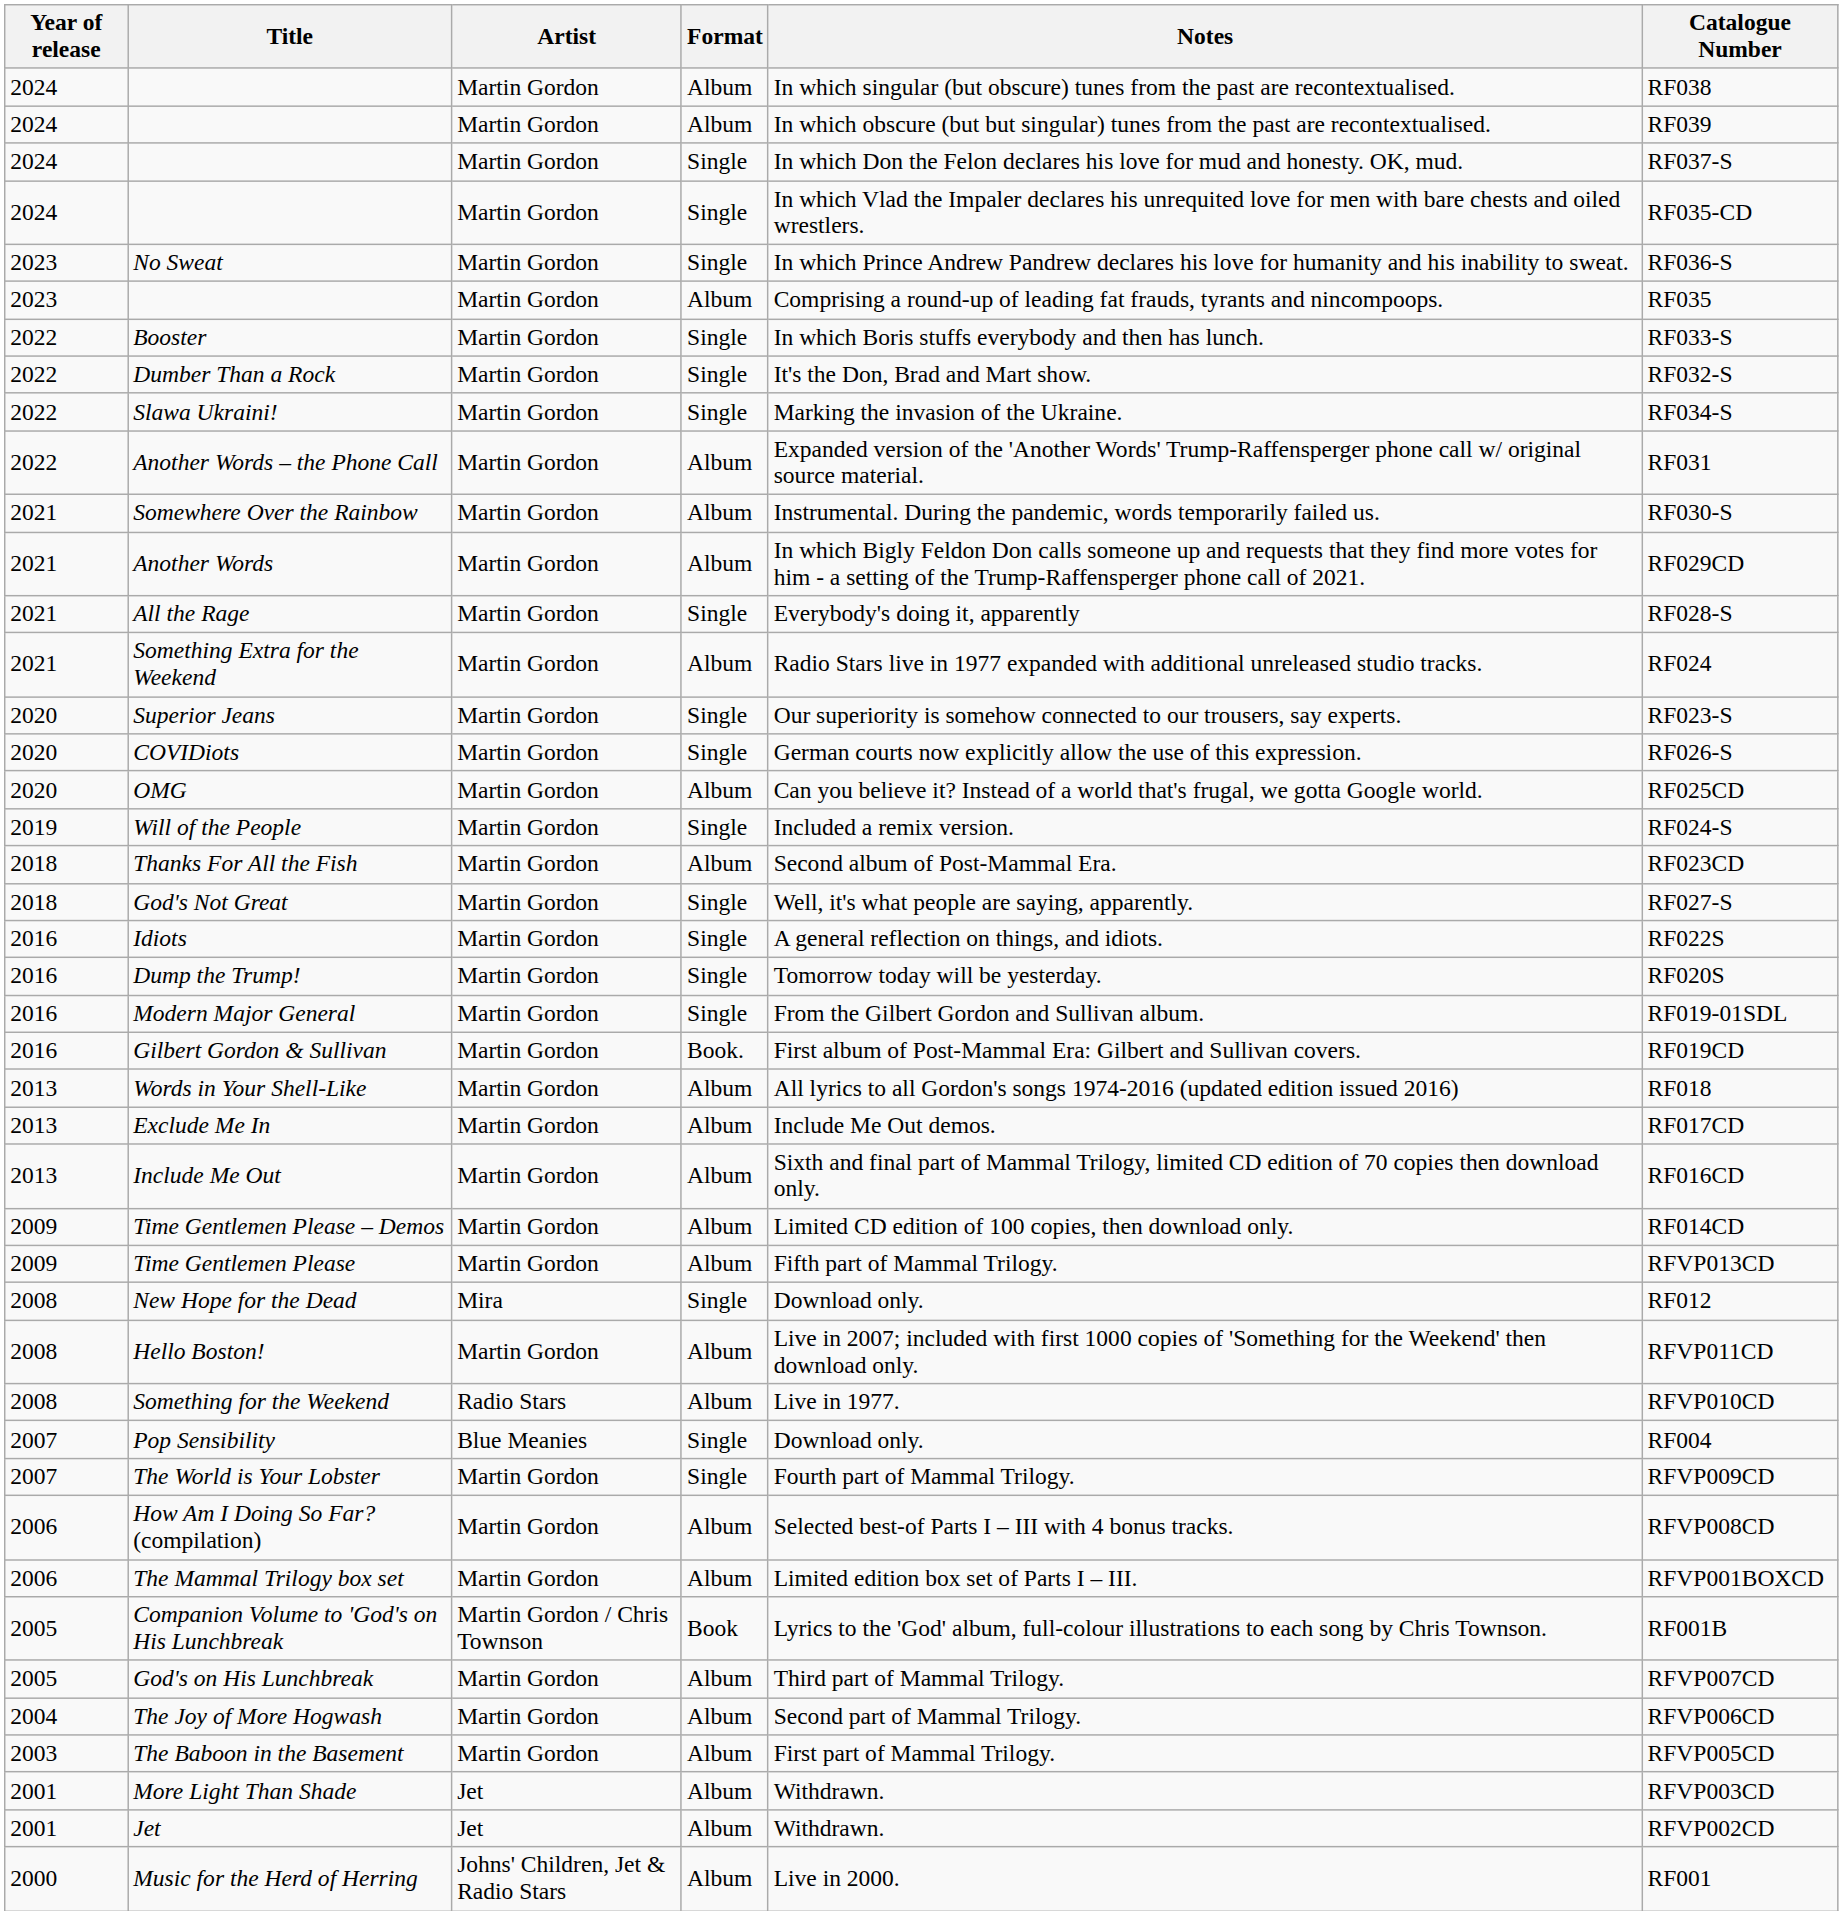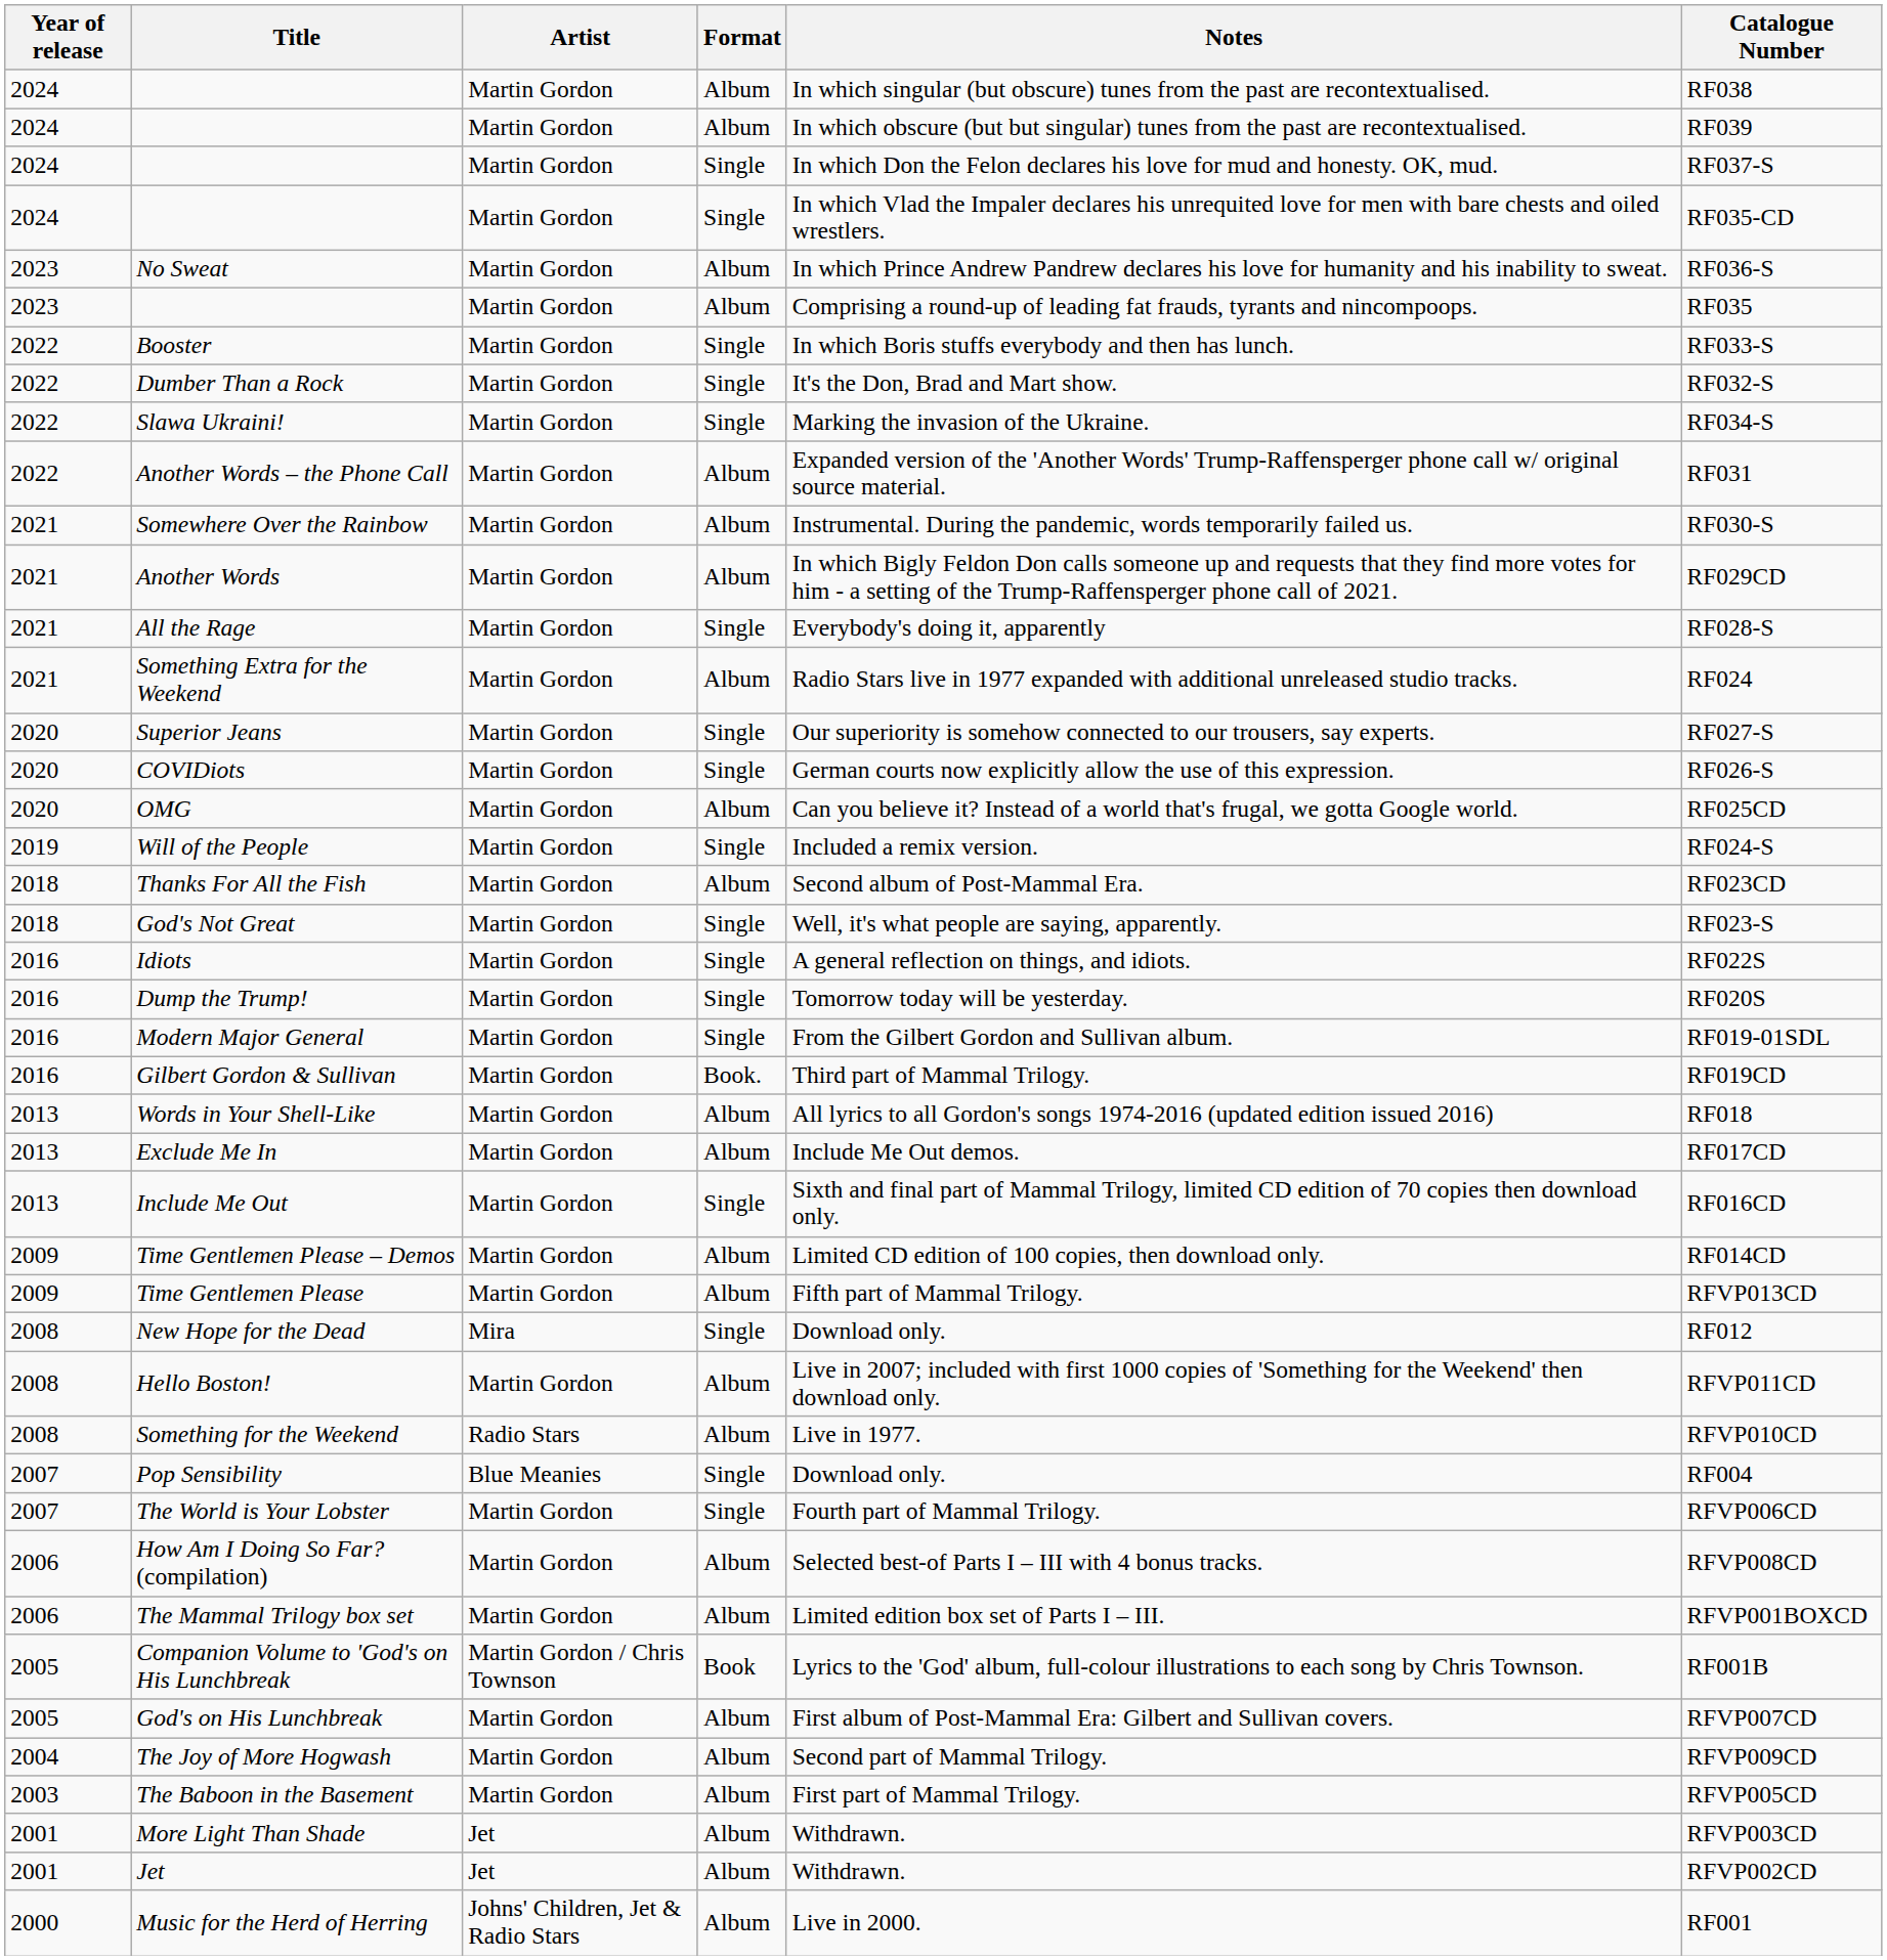No Sweat | Format: Single -> Album
Superior Jeans | Catalogue Number: RF023-S -> RF027-S
God's Not Great | Catalogue Number: RF027-S -> RF023-S
Gilbert Gordon & Sullivan | Notes: First album of Post-Mammal Era: Gilbert and Sullivan covers. -> Third part of Mammal Trilogy.
Include Me Out | Format: Album -> Single
The World is Your Lobster | Catalogue Number: RFVP009CD -> RFVP006CD
God's on His Lunchbreak | Notes: Third part of Mammal Trilogy. -> First album of Post-Mammal Era: Gilbert and Sullivan covers.
The Joy of More Hogwash | Catalogue Number: RFVP006CD -> RFVP009CD
